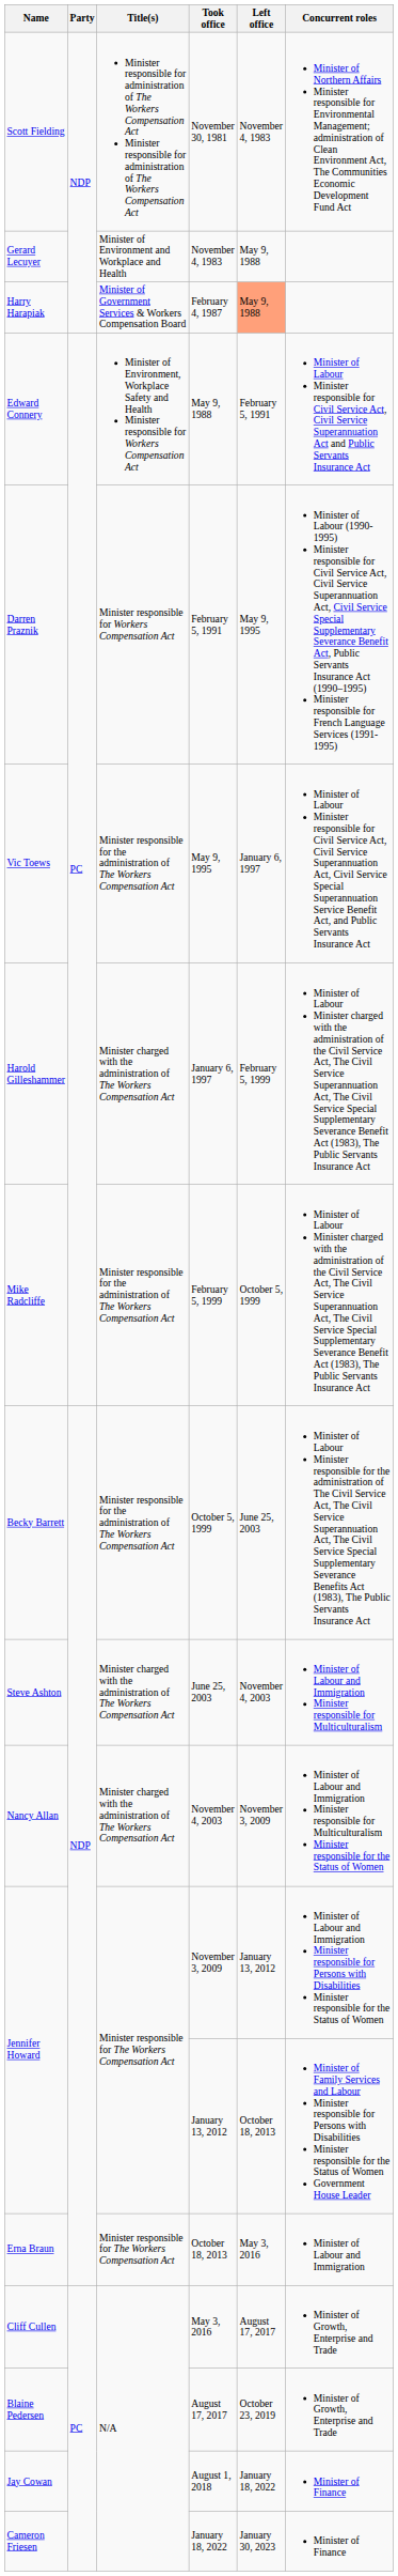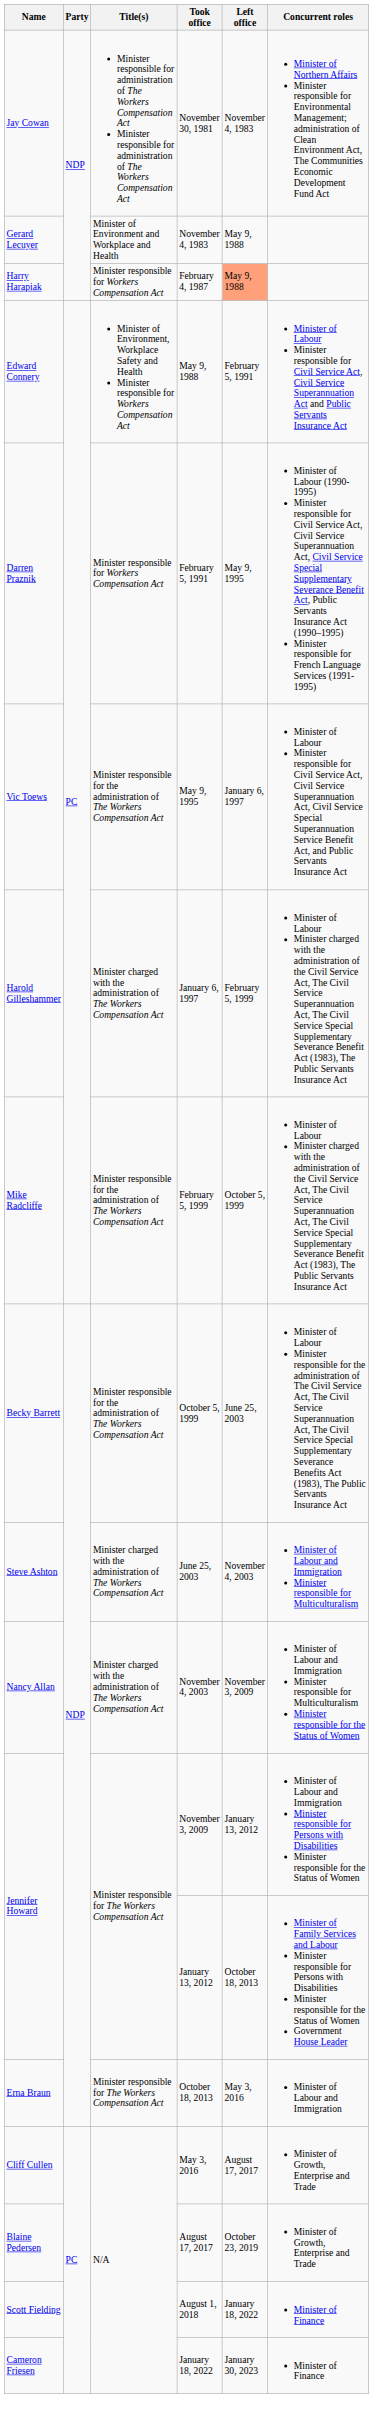November 30, 1981 | Name: Scott Fielding -> Jay Cowan
February 4, 1987 | Title(s): Minister of Government Services & Workers Compensation Board -> Minister responsible for Workers Compensation Act
August 1, 2018 | Name: Jay Cowan -> Scott Fielding
